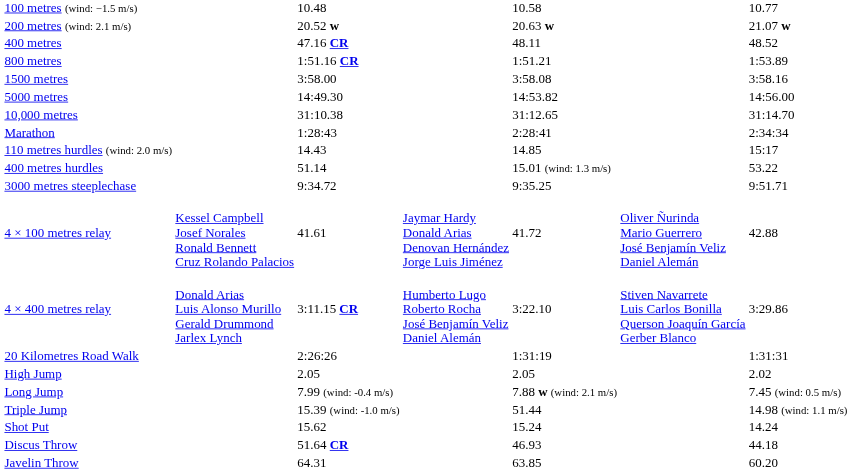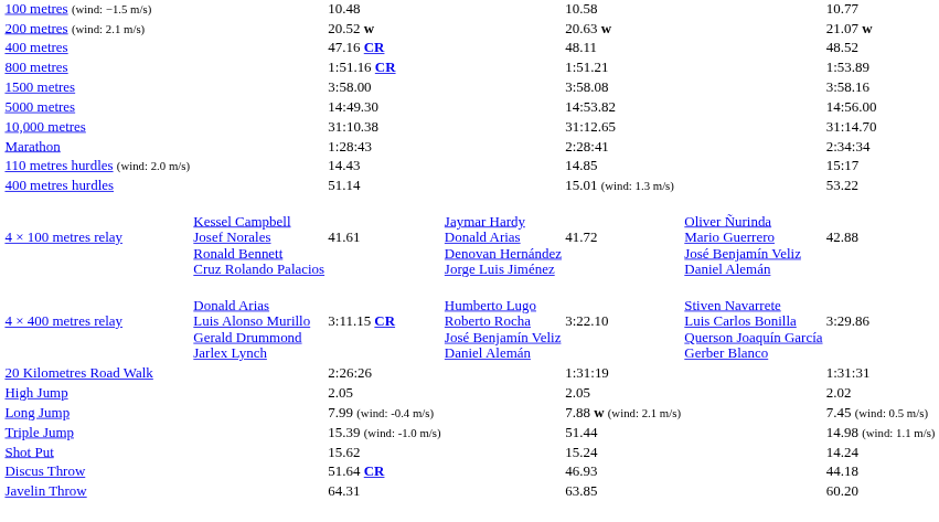- row: 3000 metres steeplechase | 9:34.72 | 9:35.25 | 9:51.71
